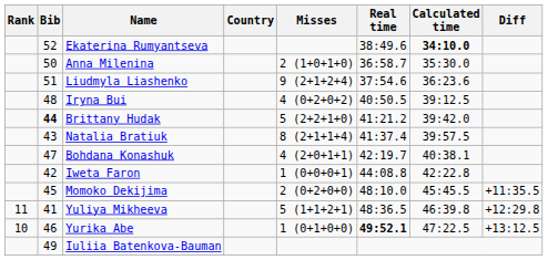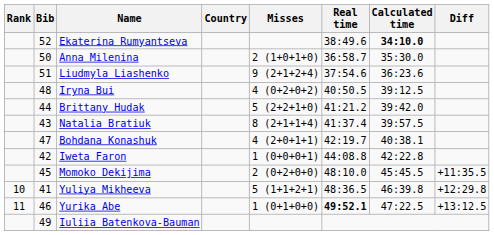Brittany Hudak | Bib: bold -> normal
Yuliya Mikheeva | Rank: 11 -> 10
Yurika Abe | Rank: 10 -> 11
